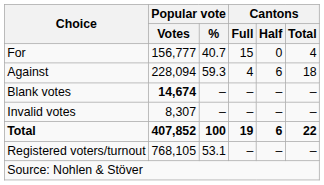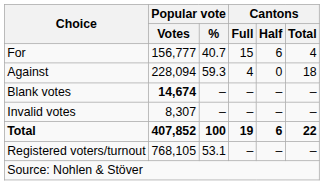For | Cantons / Half: 0 -> 6
Against | Cantons / Half: 6 -> 0
